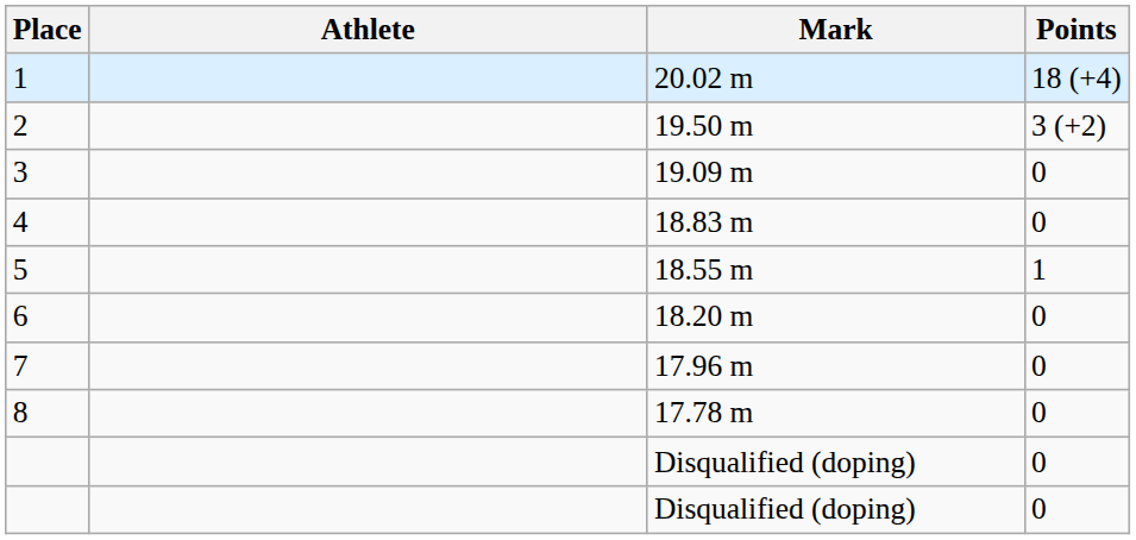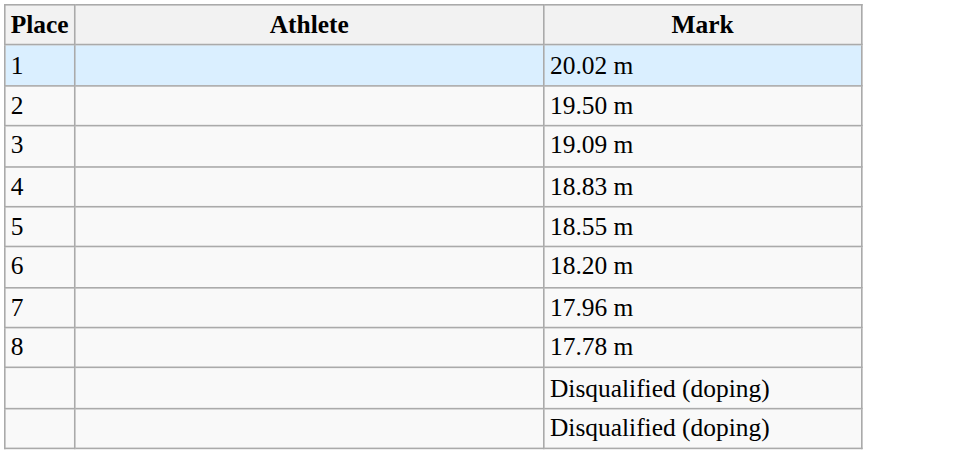- column: Points | 18 (+4) | 3 (+2) | 0 | 0 | 1 | 0 | 0 | 0 | 0 | 0
